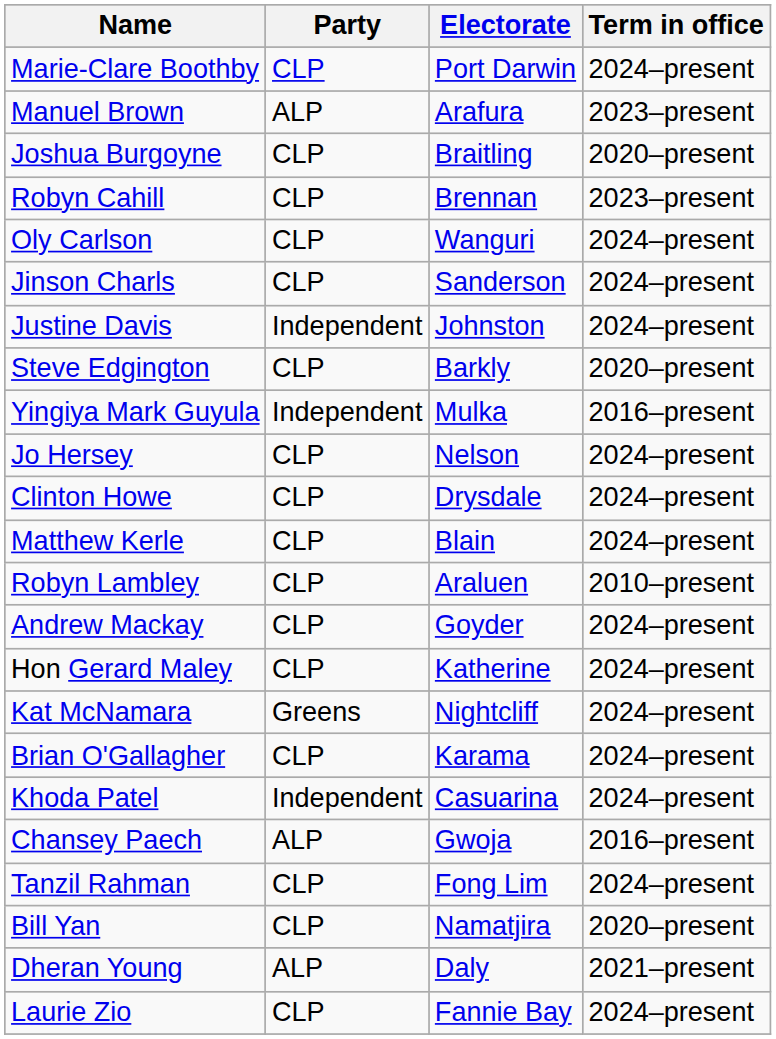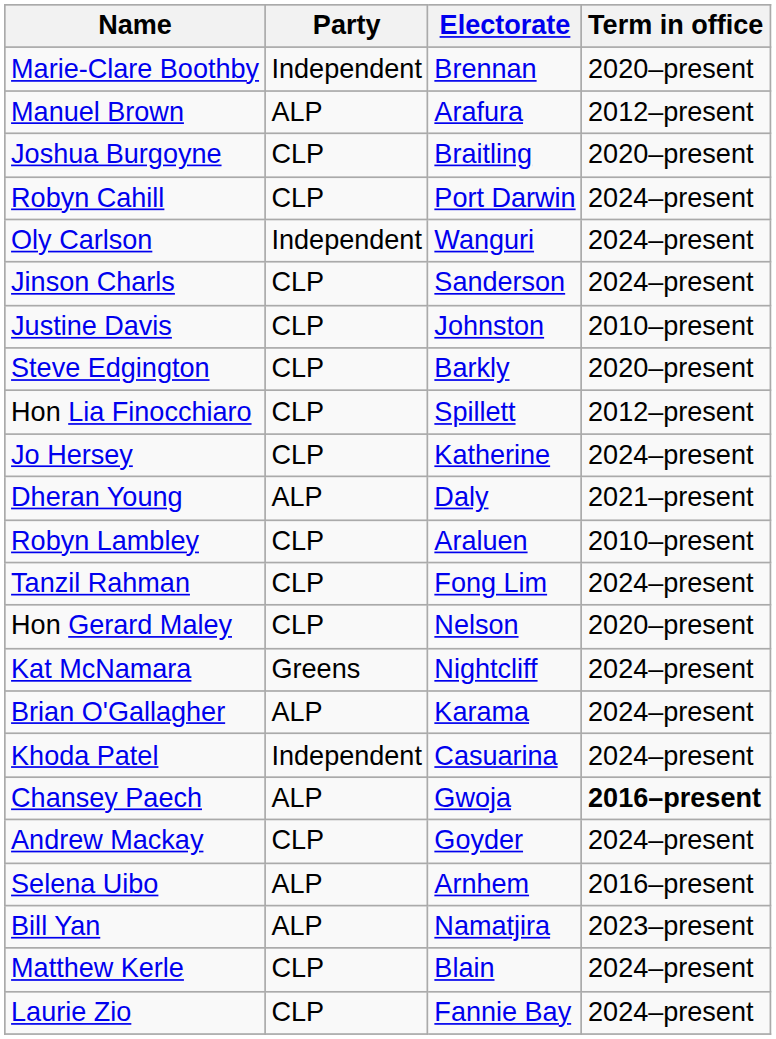Marie-Clare Boothby | Party: CLP -> Independent
Marie-Clare Boothby | Electorate: Port Darwin -> Brennan
Marie-Clare Boothby | Term in office: 2024–present -> 2020–present
Manuel Brown | Term in office: 2023–present -> 2012–present
Robyn Cahill | Electorate: Brennan -> Port Darwin
Robyn Cahill | Term in office: 2023–present -> 2024–present
Oly Carlson | Party: CLP -> Independent
Justine Davis | Party: Independent -> CLP
Justine Davis | Term in office: 2024–present -> 2010–present
+ row: Hon Lia Finocchiaro | CLP | Spillett | 2012–present
- row: Yingiya Mark Guyula | Independent | Mulka | 2016–present
Jo Hersey | Electorate: Nelson -> Katherine
- row: Clinton Howe | CLP | Drysdale | 2024–present
rows swapped: Matthew Kerle <-> Dheran Young
rows swapped: Andrew Mackay <-> Tanzil Rahman
Hon Gerard Maley | Electorate: Katherine -> Nelson
Hon Gerard Maley | Term in office: 2024–present -> 2020–present
Brian O'Gallagher | Party: CLP -> ALP
Chansey Paech | Term in office: normal -> bold
+ row: Selena Uibo | ALP | Arnhem | 2016–present
Bill Yan | Party: CLP -> ALP
Bill Yan | Term in office: 2020–present -> 2023–present
